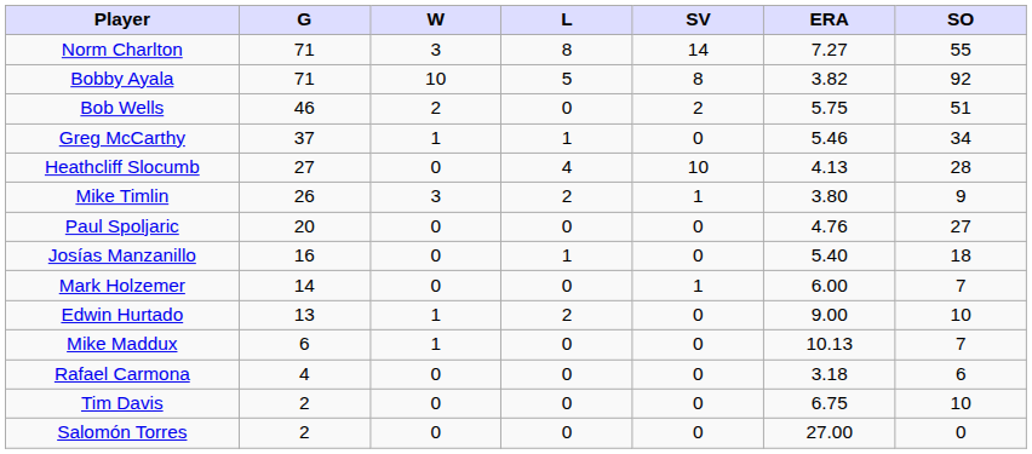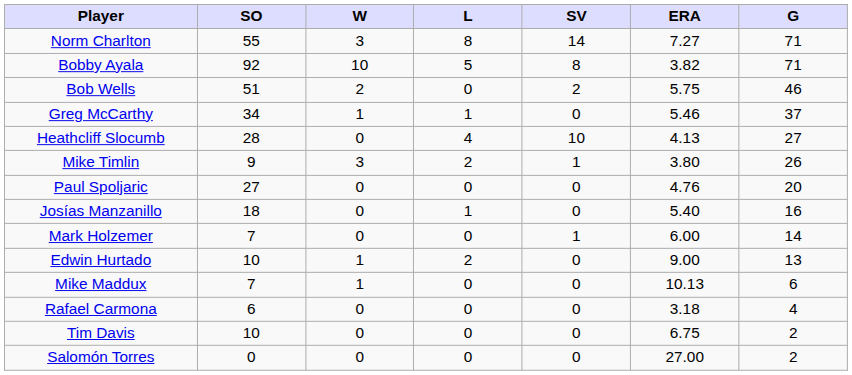columns swapped: G <-> SO
